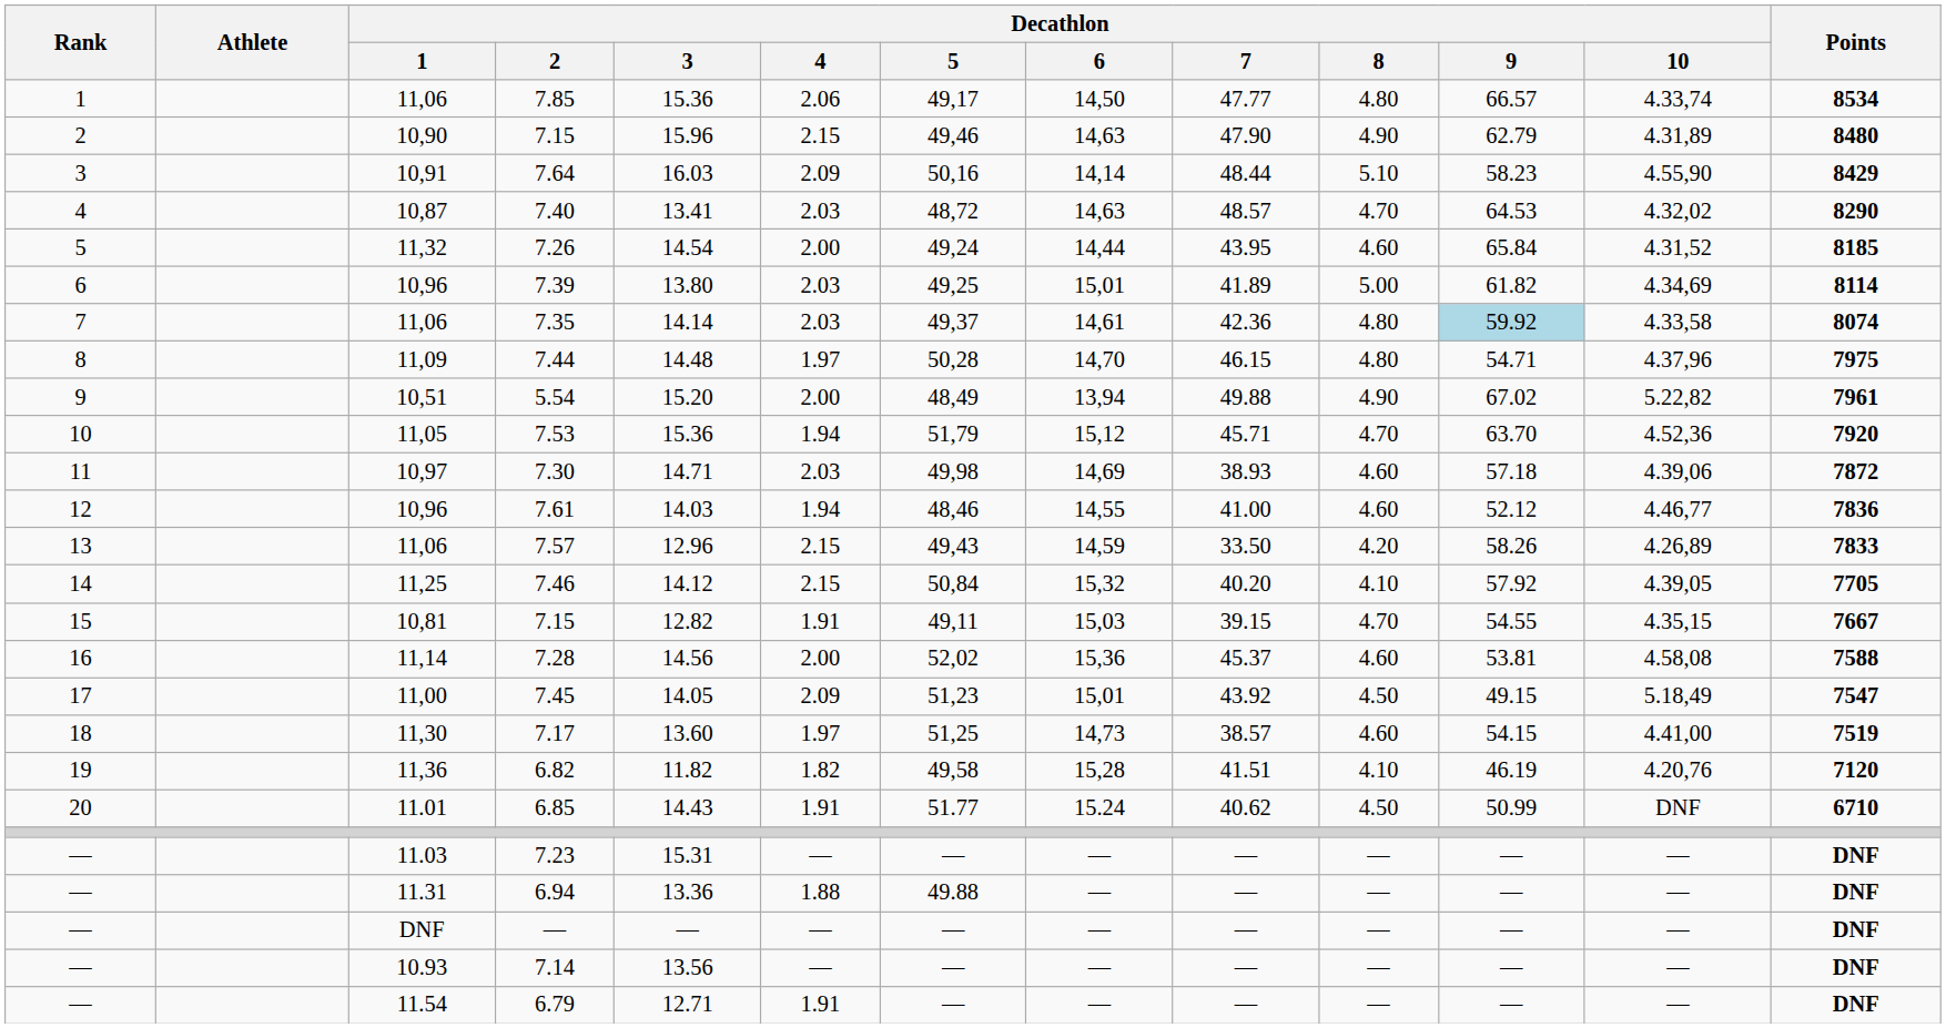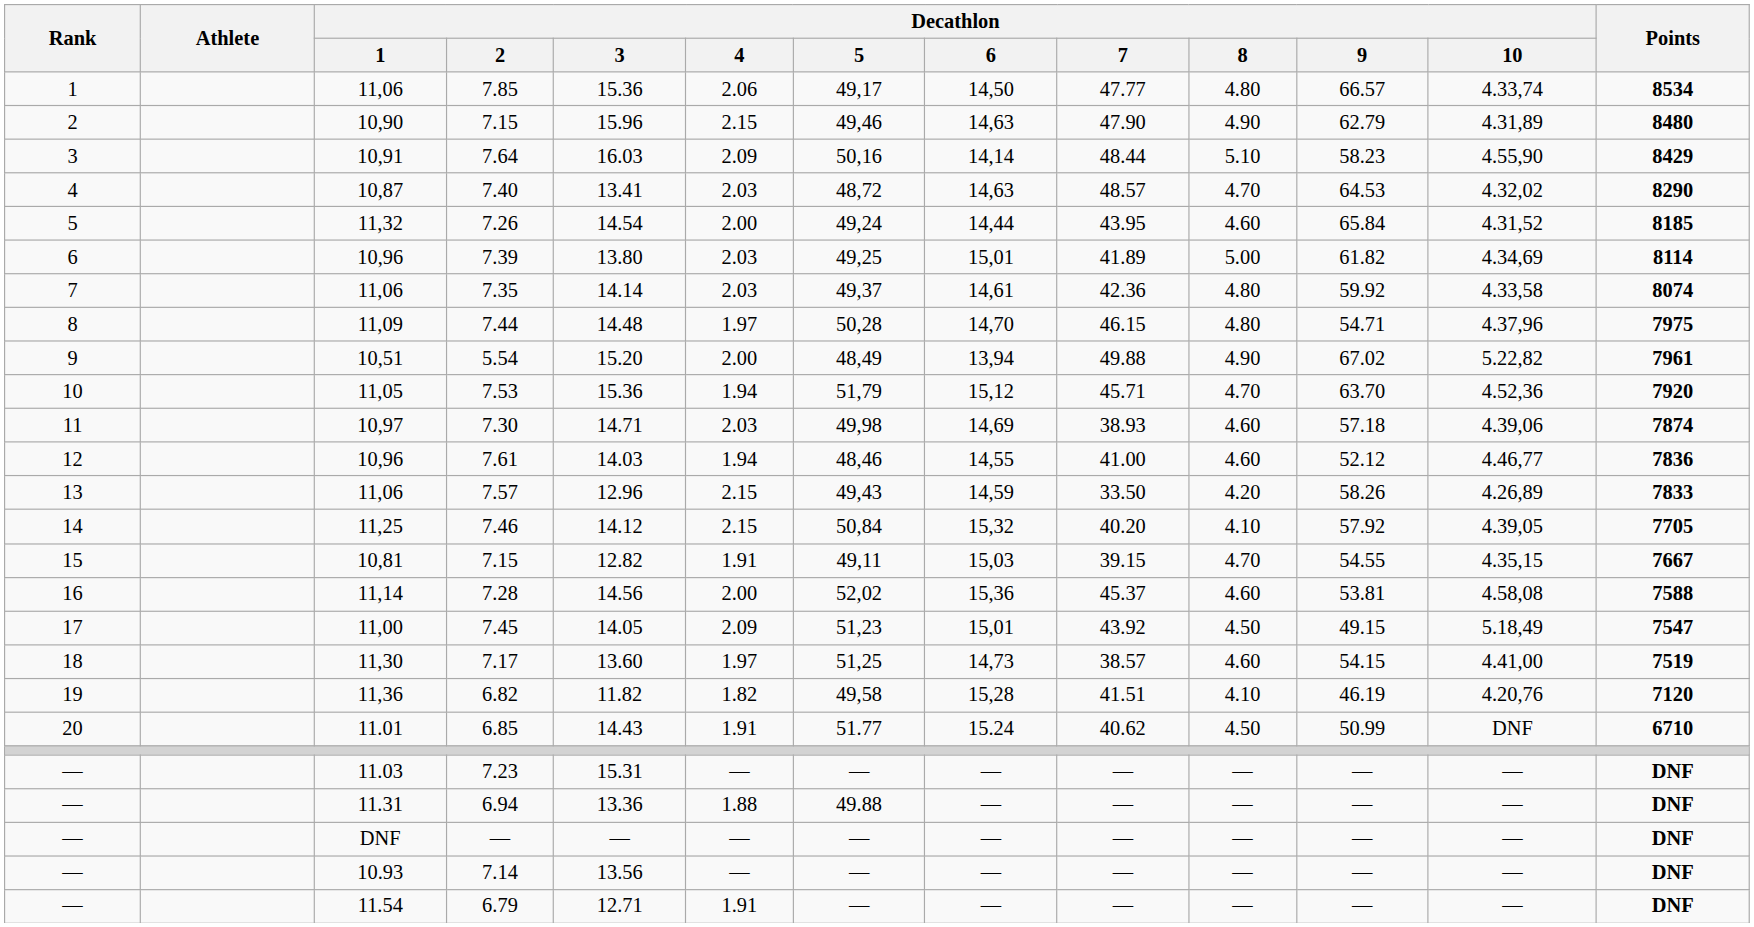7.35 | Decathlon / 9: lightblue background -> no background
7.30 | Points: 7872 -> 7874
